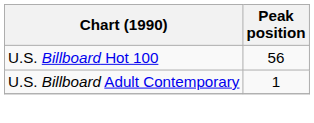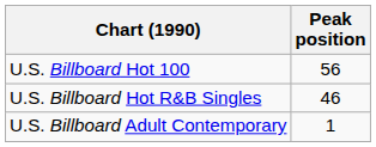+ row: U.S. Billboard Hot R&B Singles | 46
